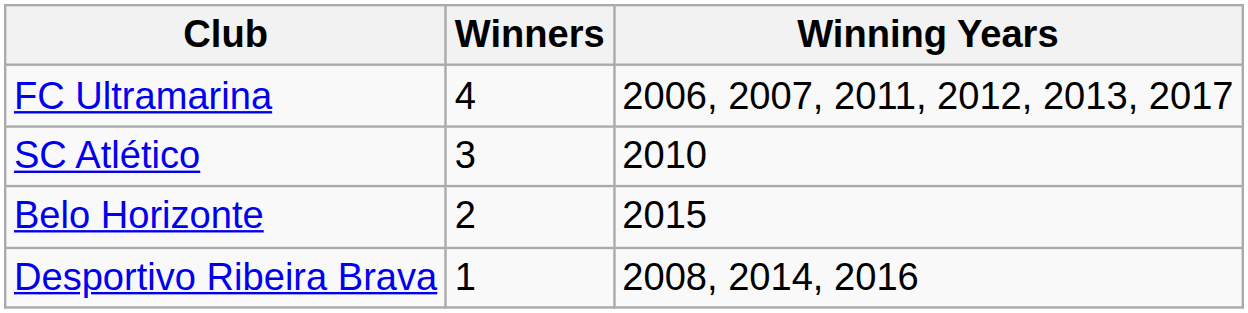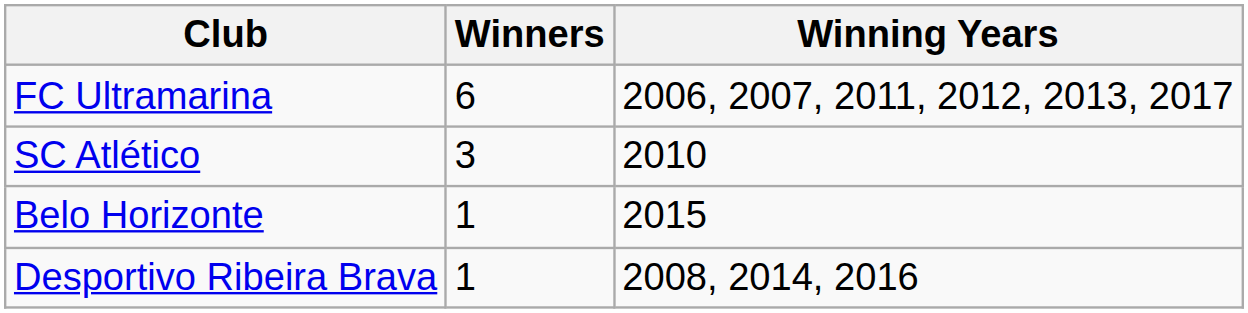FC Ultramarina | Winners: 4 -> 6
Belo Horizonte | Winners: 2 -> 1
